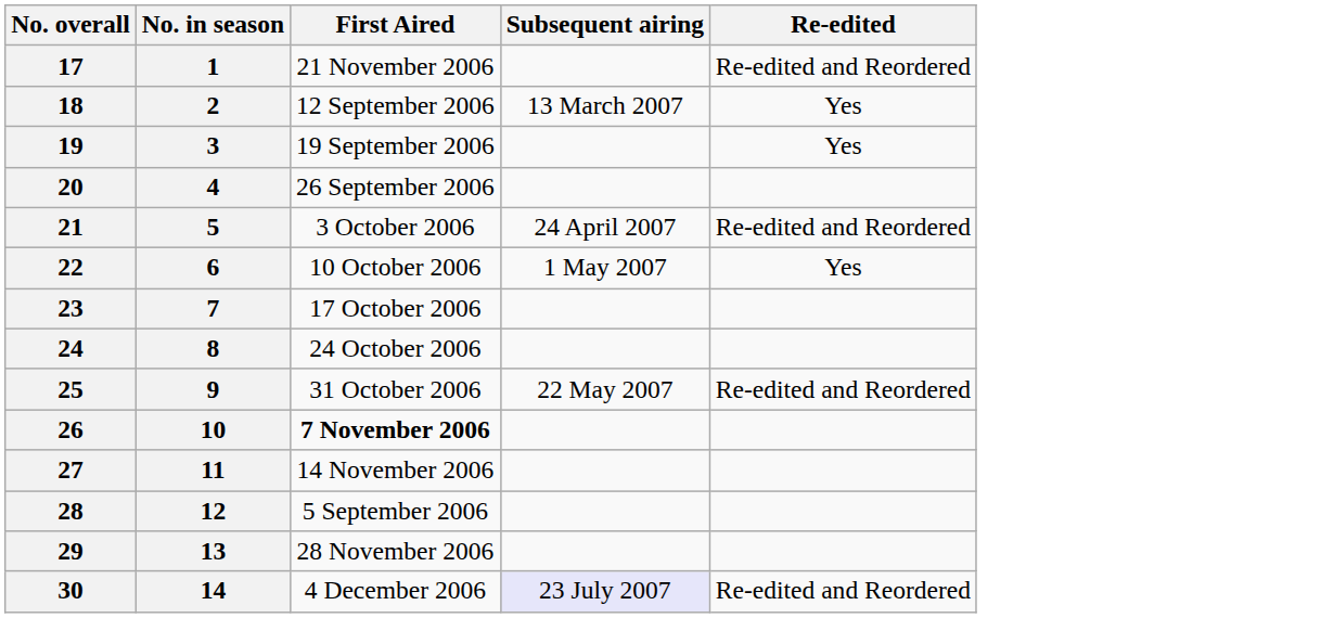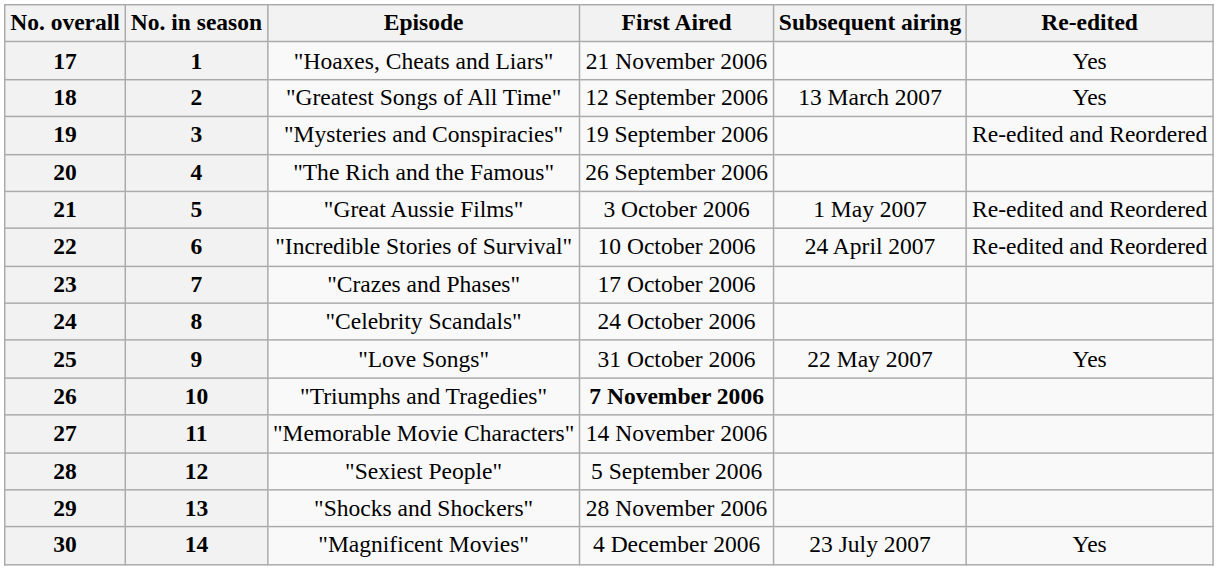+ column: Episode | "Hoaxes, Cheats and Liars" | "Greatest Songs of All Time" | "Mysteries and Conspiracies" | "The Rich and the Famous" | "Great Aussie Films" | "Incredible Stories of Survival" | "Crazes and Phases" | "Celebrity Scandals" | "Love Songs" | "Triumphs and Tragedies" | "Memorable Movie Characters" | "Sexiest People" | "Shocks and Shockers" | "Magnificent Movies"
17 | Re-edited: Re-edited and Reordered -> Yes
19 | Re-edited: Yes -> Re-edited and Reordered
21 | Subsequent airing: 24 April 2007 -> 1 May 2007
22 | Subsequent airing: 1 May 2007 -> 24 April 2007
22 | Re-edited: Yes -> Re-edited and Reordered
25 | Re-edited: Re-edited and Reordered -> Yes
30 | Subsequent airing: lavender background -> no background
30 | Re-edited: Re-edited and Reordered -> Yes
